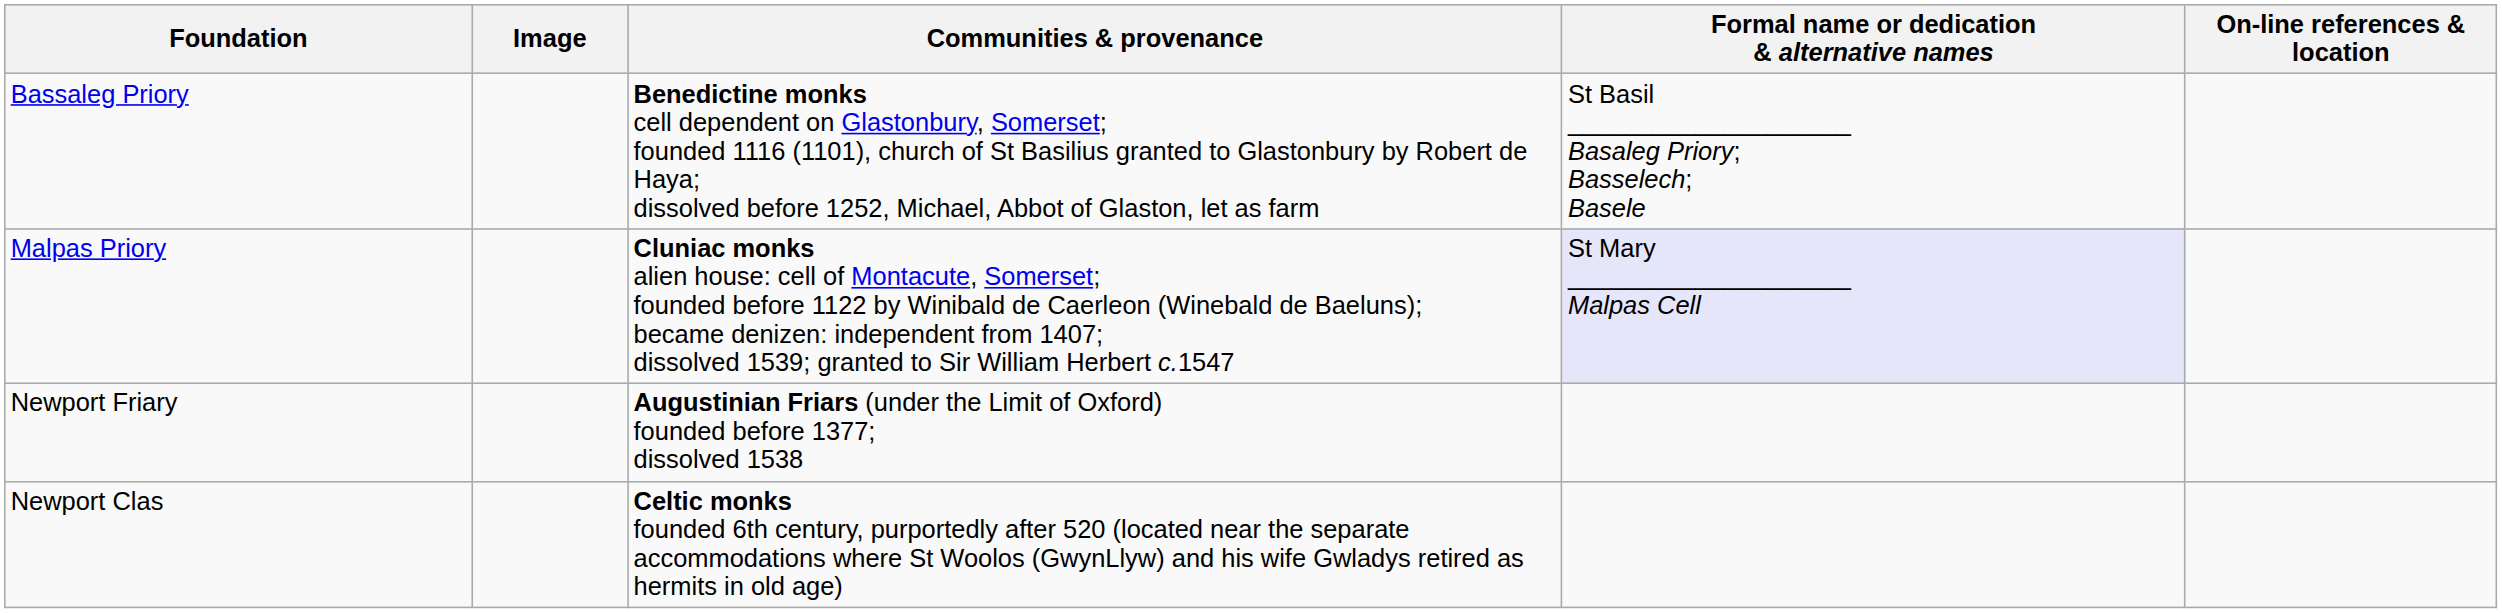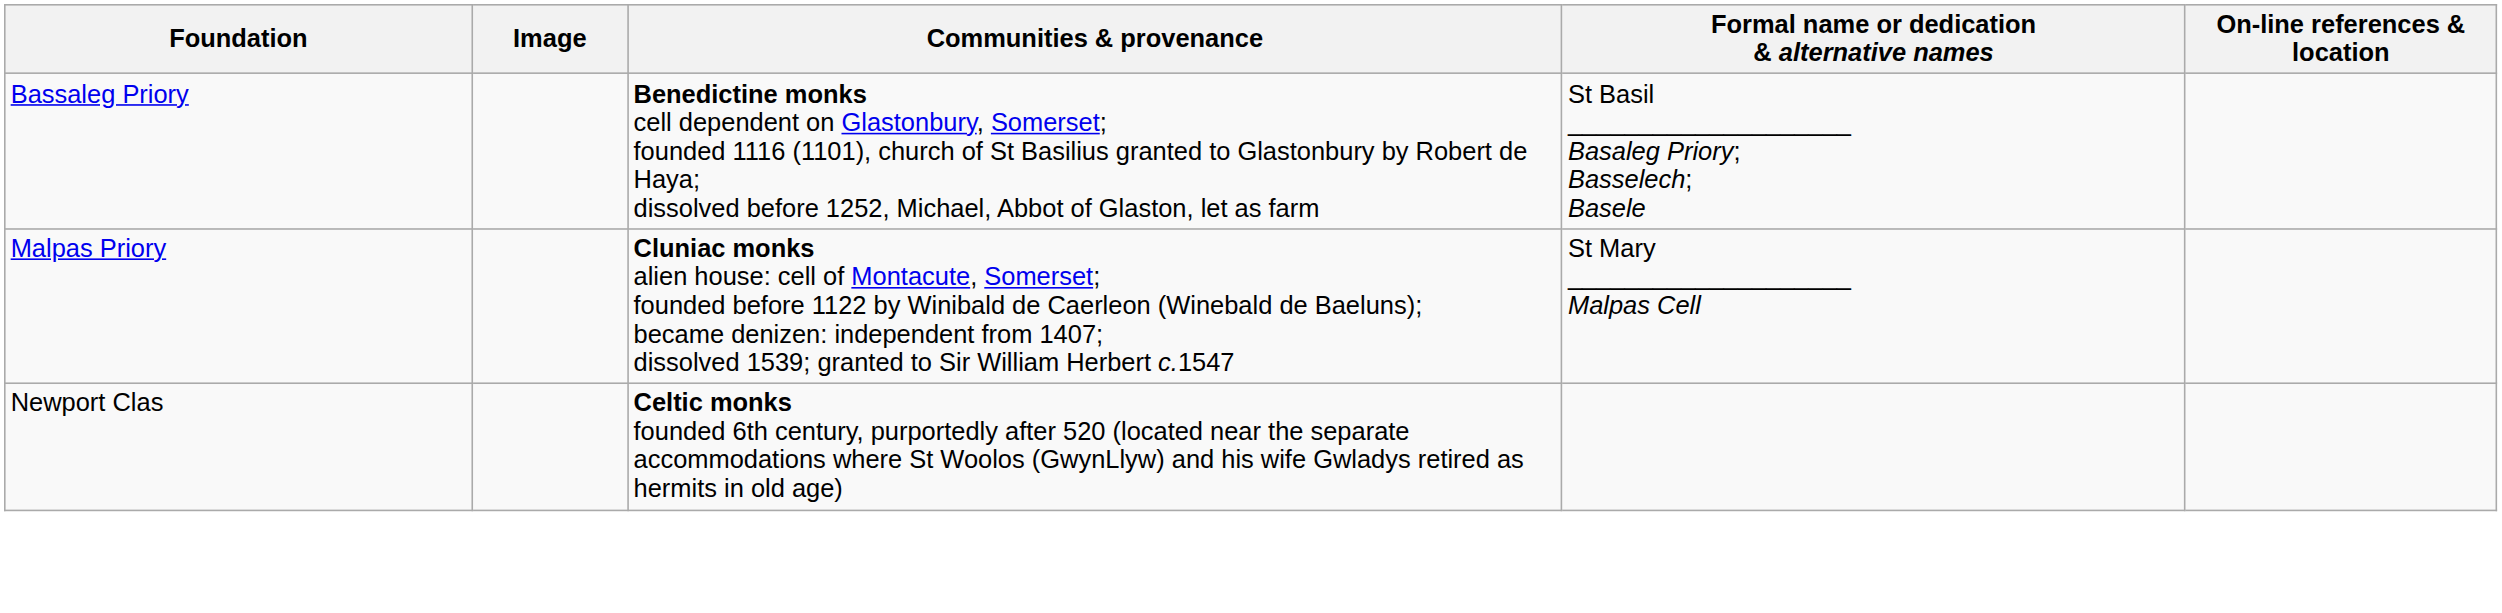Malpas Priory | Formal name or dedication & alternative names: lavender background -> no background
- row: Newport Friary | Augustinian Friars (under the Limit of Oxford) founded before 1377; dissolved 1538
